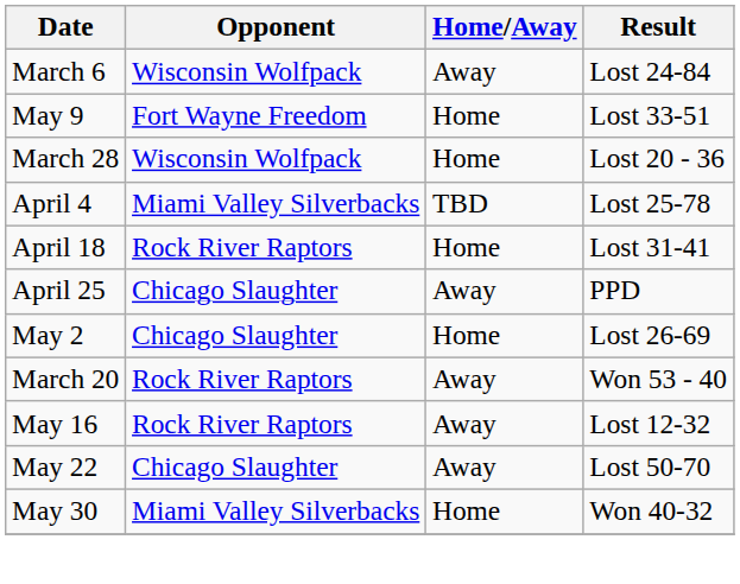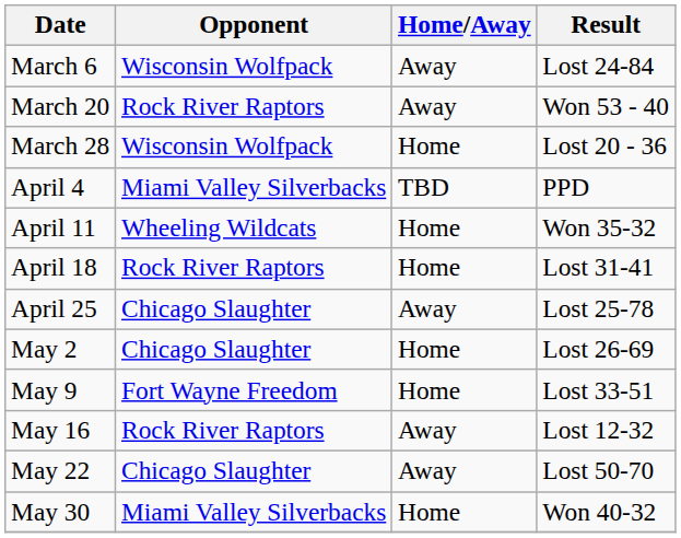rows swapped: March 20 <-> May 9
April 4 | Result: Lost 25-78 -> PPD
+ row: April 11 | Wheeling Wildcats | Home | Won 35-32
April 25 | Result: PPD -> Lost 25-78
